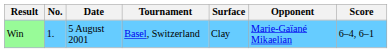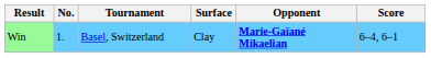- column: Date | 5 August 2001
Win | Opponent: normal -> bold
